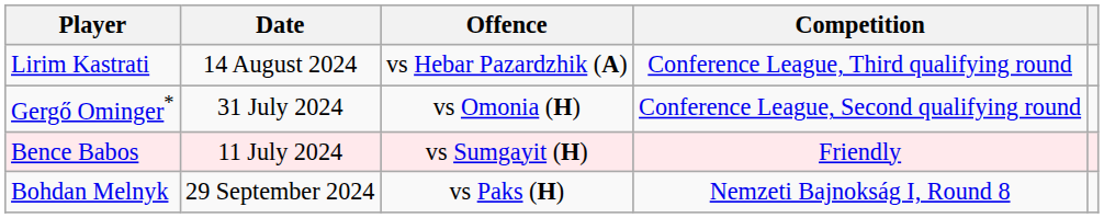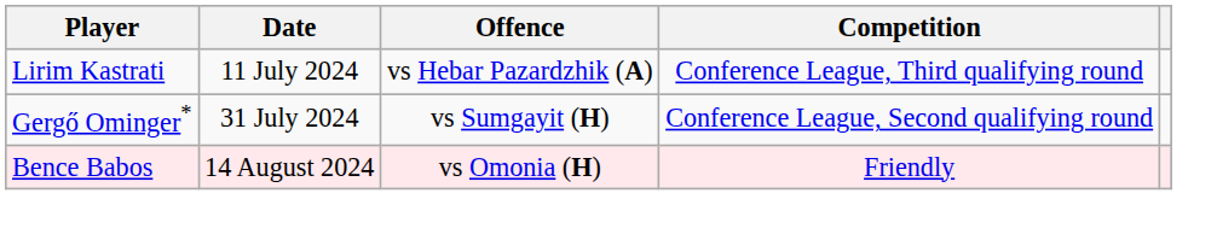Lirim Kastrati | Date: 14 August 2024 -> 11 July 2024
Gergő Ominger* | Offence: vs Omonia (H) -> vs Sumgayit (H)
Bence Babos | Date: 11 July 2024 -> 14 August 2024
Bence Babos | Offence: vs Sumgayit (H) -> vs Omonia (H)
- row: Bohdan Melnyk | 29 September 2024 | vs Paks (H) | Nemzeti Bajnokság I, Round 8
